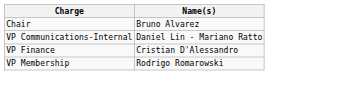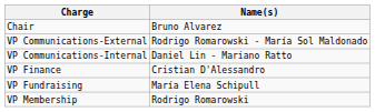+ row: VP Communications-External | Rodrigo Romarowski - María Sol Maldonado
+ row: VP Fundraising | María Elena Schipull
